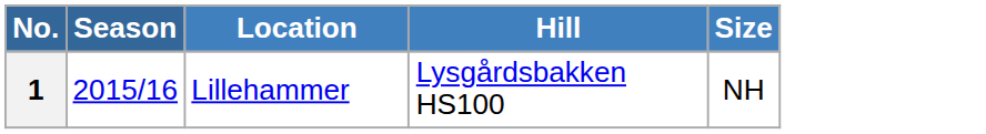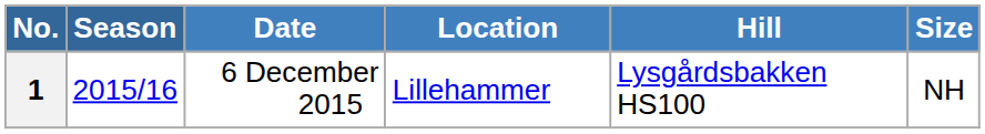+ column: Date | 6 December 2015
